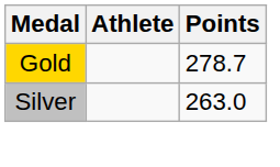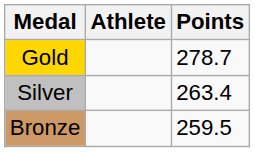Silver | Points: 263.0 -> 263.4
+ row: Bronze | 259.5
